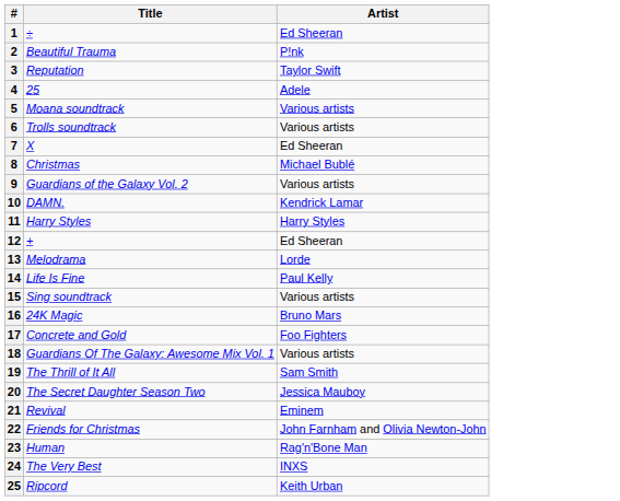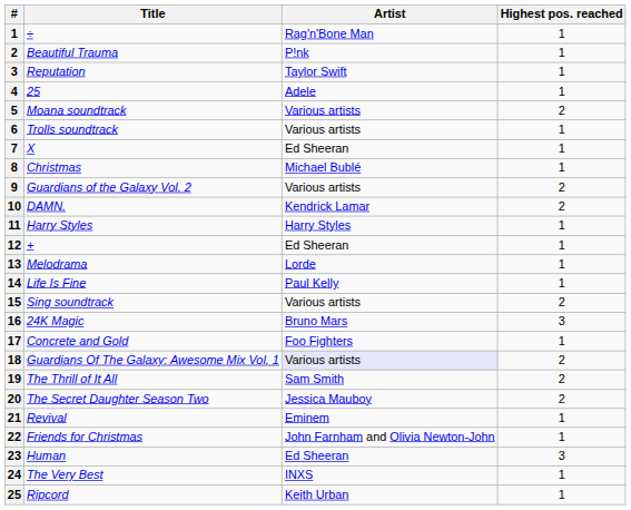+ column: Highest pos. reached | 1 | 1 | 1 | 1 | 2 | 1 | 1 | 1 | 2 | 2 | 1 | 1 | 1 | 1 | 2 | 3 | 1 | 2 | 2 | 2 | 1 | 1 | 3 | 1 | 1
÷ | Artist: Ed Sheeran -> Rag'n'Bone Man
Guardians Of The Galaxy: Awesome Mix Vol. 1 | Artist: no background -> lavender background
Human | Artist: Rag'n'Bone Man -> Ed Sheeran
